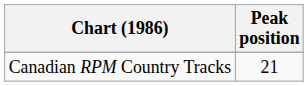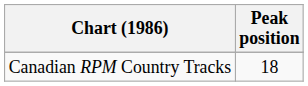Canadian RPM Country Tracks | Peak position: 21 -> 18
